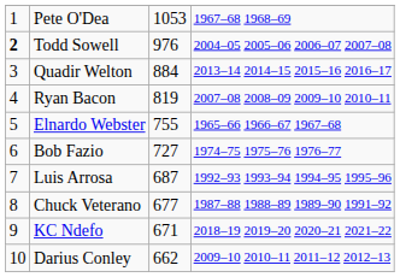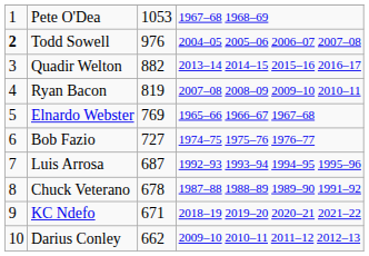Quadir Welton | column 3: 884 -> 882
Elnardo Webster | column 3: 755 -> 769
Chuck Veterano | column 3: 677 -> 678
